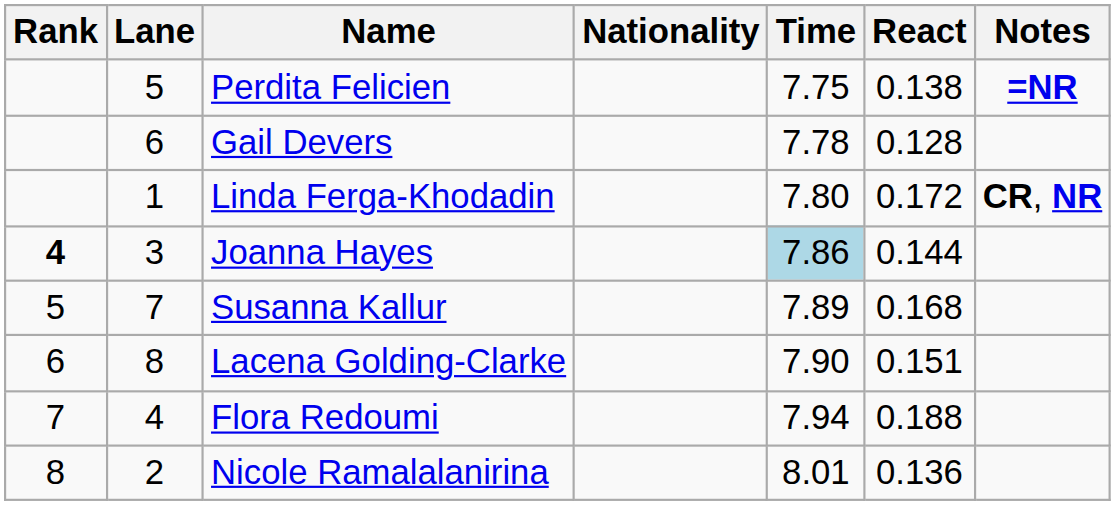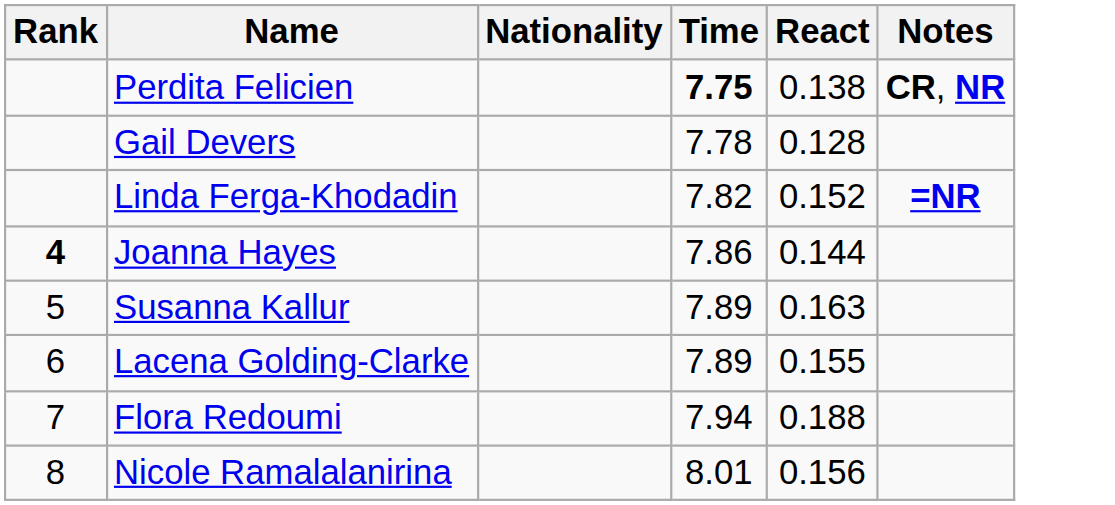- column: Lane | 5 | 6 | 1 | 3 | 7 | 8 | 4 | 2
Perdita Felicien | Time: normal -> bold
Perdita Felicien | Notes: =NR -> CR, NR
Linda Ferga-Khodadin | Time: 7.80 -> 7.82
Linda Ferga-Khodadin | React: 0.172 -> 0.152
Linda Ferga-Khodadin | Notes: CR, NR -> =NR
Joanna Hayes | Time: lightblue background -> no background
Susanna Kallur | React: 0.168 -> 0.163
Lacena Golding-Clarke | Time: 7.90 -> 7.89
Lacena Golding-Clarke | React: 0.151 -> 0.155
Nicole Ramalalanirina | React: 0.136 -> 0.156
